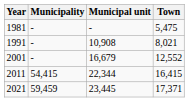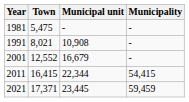columns swapped: Town <-> Municipality
